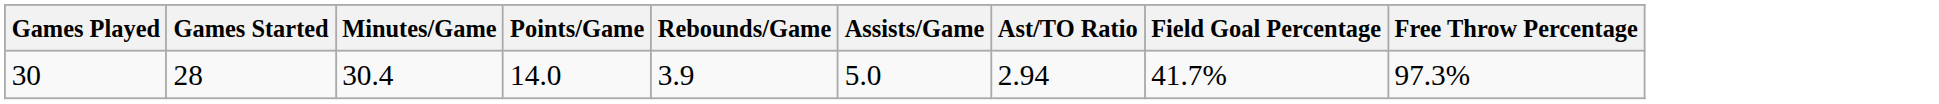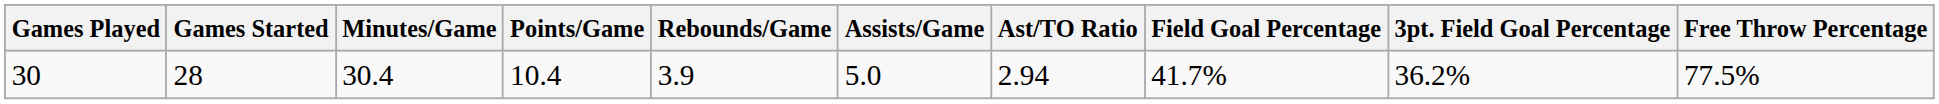+ column: 3pt. Field Goal Percentage | 36.2%
30 | Points/Game: 14.0 -> 10.4
30 | Free Throw Percentage: 97.3% -> 77.5%
